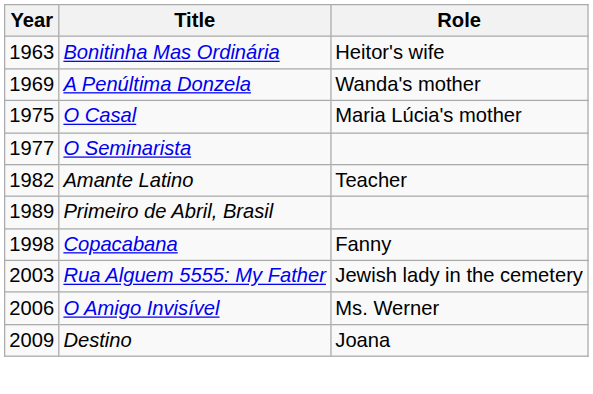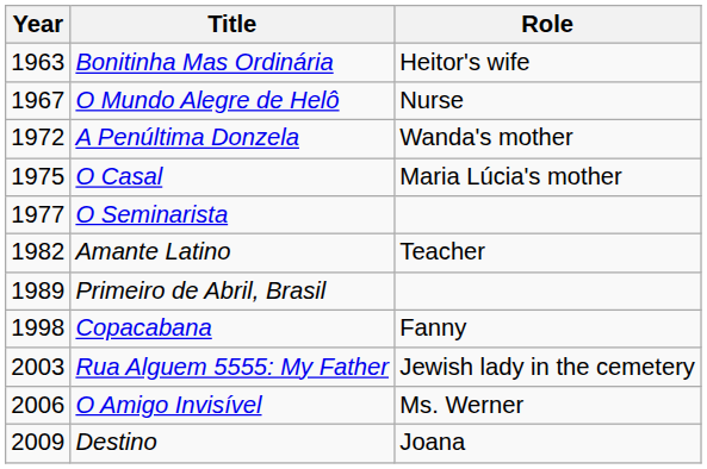+ row: 1967 | O Mundo Alegre de Helô | Nurse
A Penúltima Donzela | Year: 1969 -> 1972
